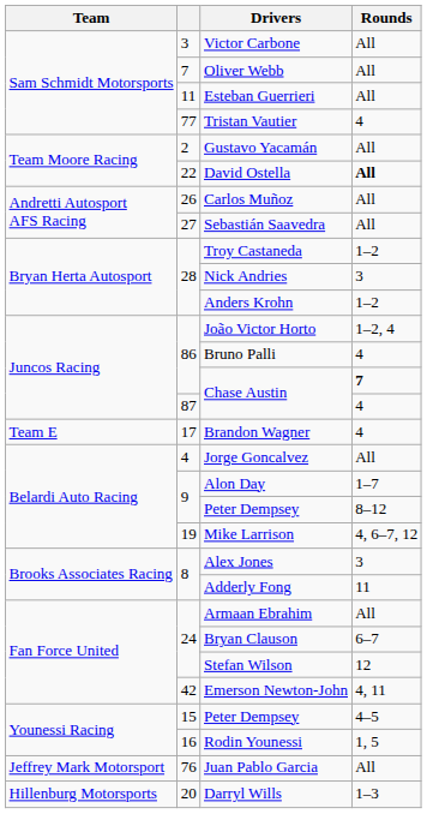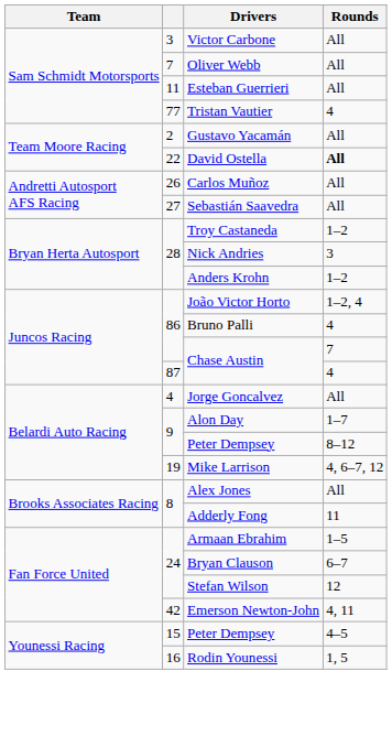86 / Chase Austin | Rounds: bold -> normal
- row: Team E | 17 | Brandon Wagner | 4
Alex Jones | Rounds: 3 -> All
Armaan Ebrahim | Rounds: All -> 1–5
- row: Jeffrey Mark Motorsport | 76 | Juan Pablo Garcia | All
- row: Hillenburg Motorsports | 20 | Darryl Wills | 1–3
